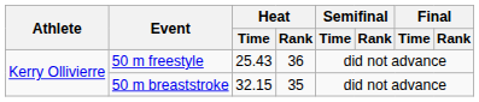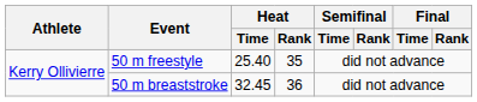50 m freestyle | Heat / Time: 25.43 -> 25.40
50 m freestyle | Heat / Rank: 36 -> 35
50 m breaststroke | Heat / Time: 32.15 -> 32.45
50 m breaststroke | Heat / Rank: 35 -> 36
